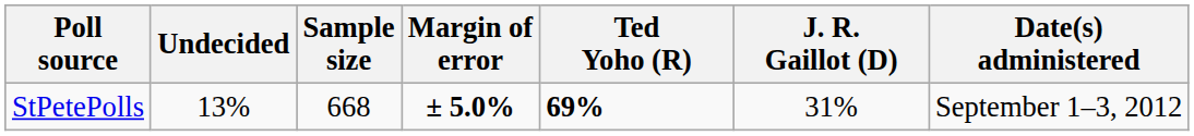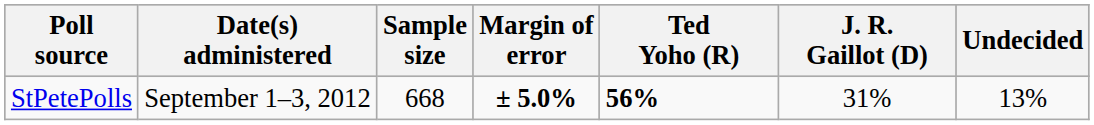columns swapped: Date(s) administered <-> Undecided
StPetePolls | Ted Yoho (R): 69% -> 56%
